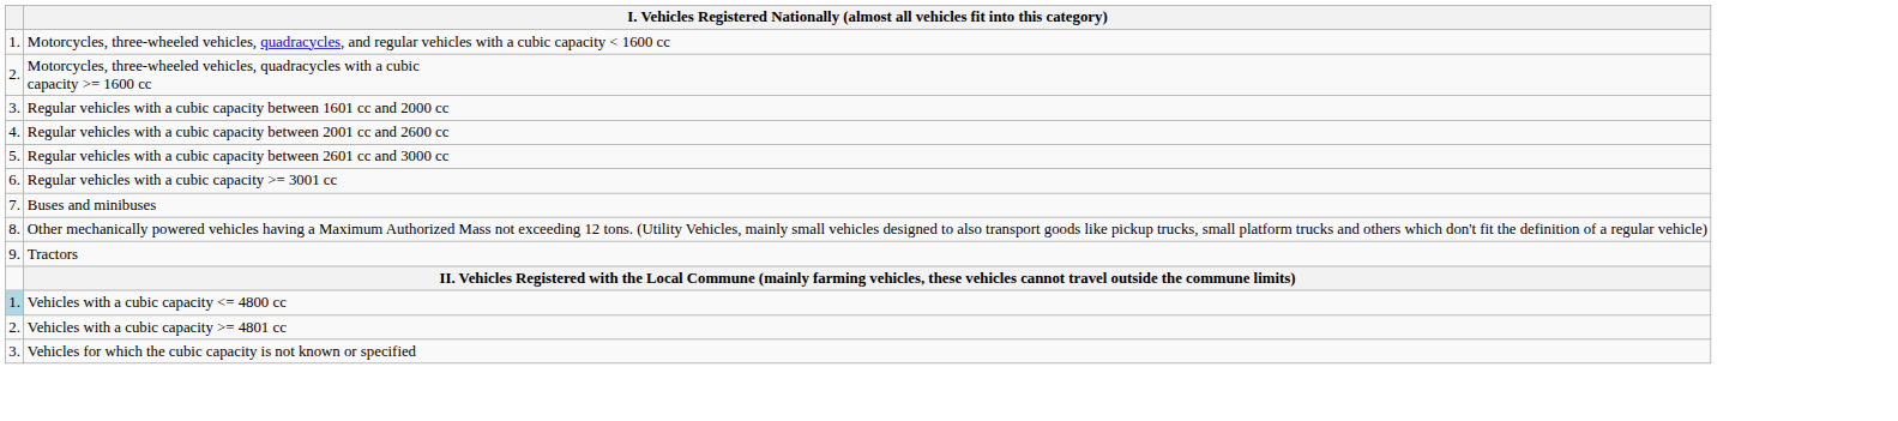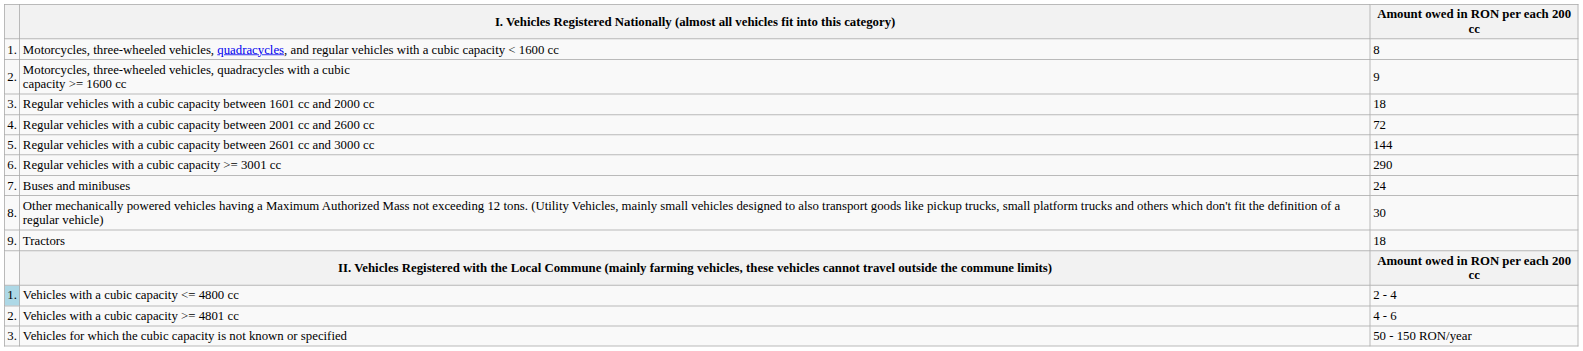+ column: Amount owed in RON per each 200 cc | 8 | 9 | 18 | 72 | 144 | 290 | 24 | 30 | 18 | Amount owed in RON per each 200 cc | 2 - 4 | 4 - 6 | 50 - 150 RON/year
